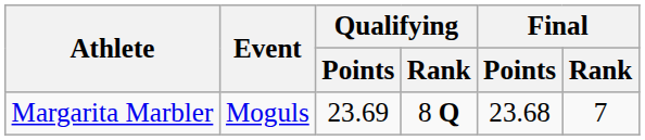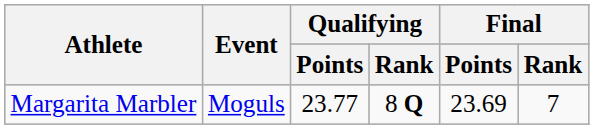Margarita Marbler | Qualifying / Points: 23.69 -> 23.77
Margarita Marbler | Final / Points: 23.68 -> 23.69
